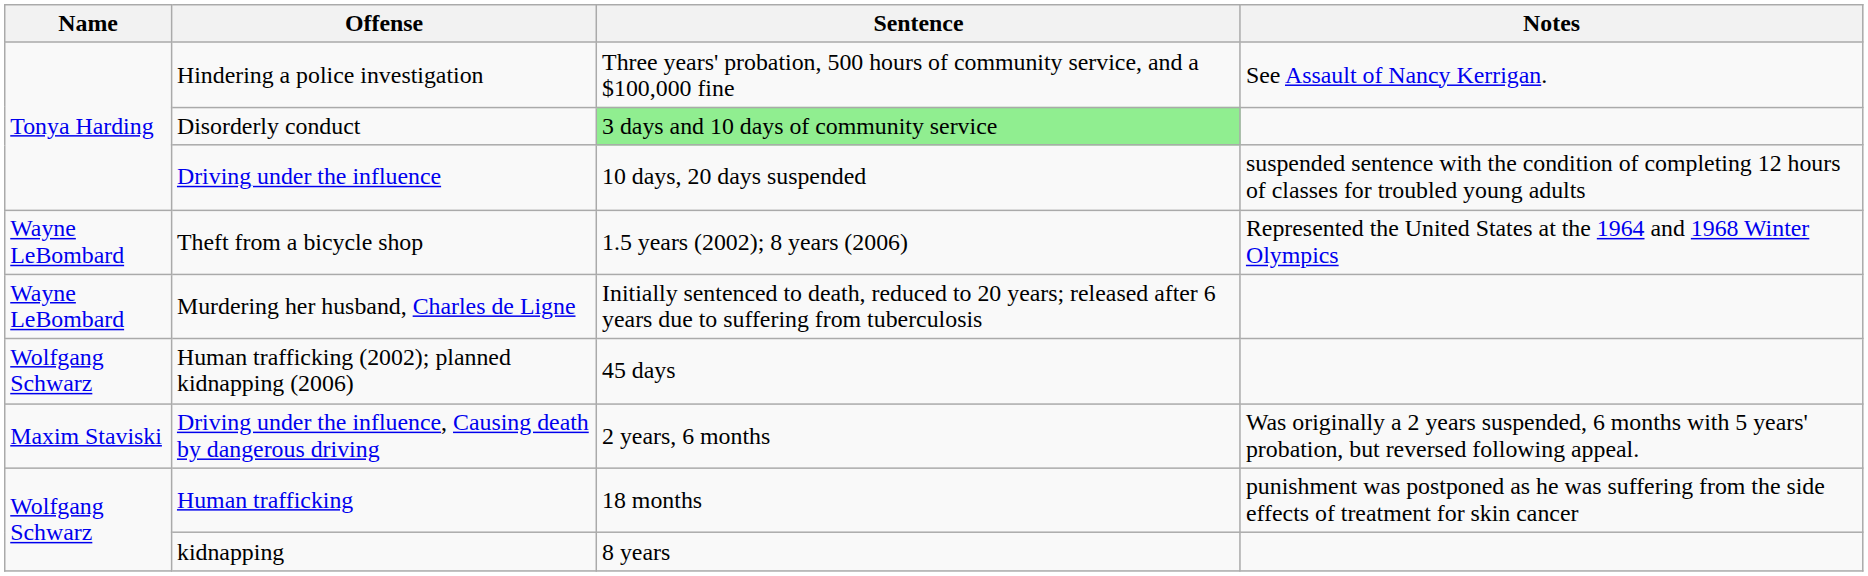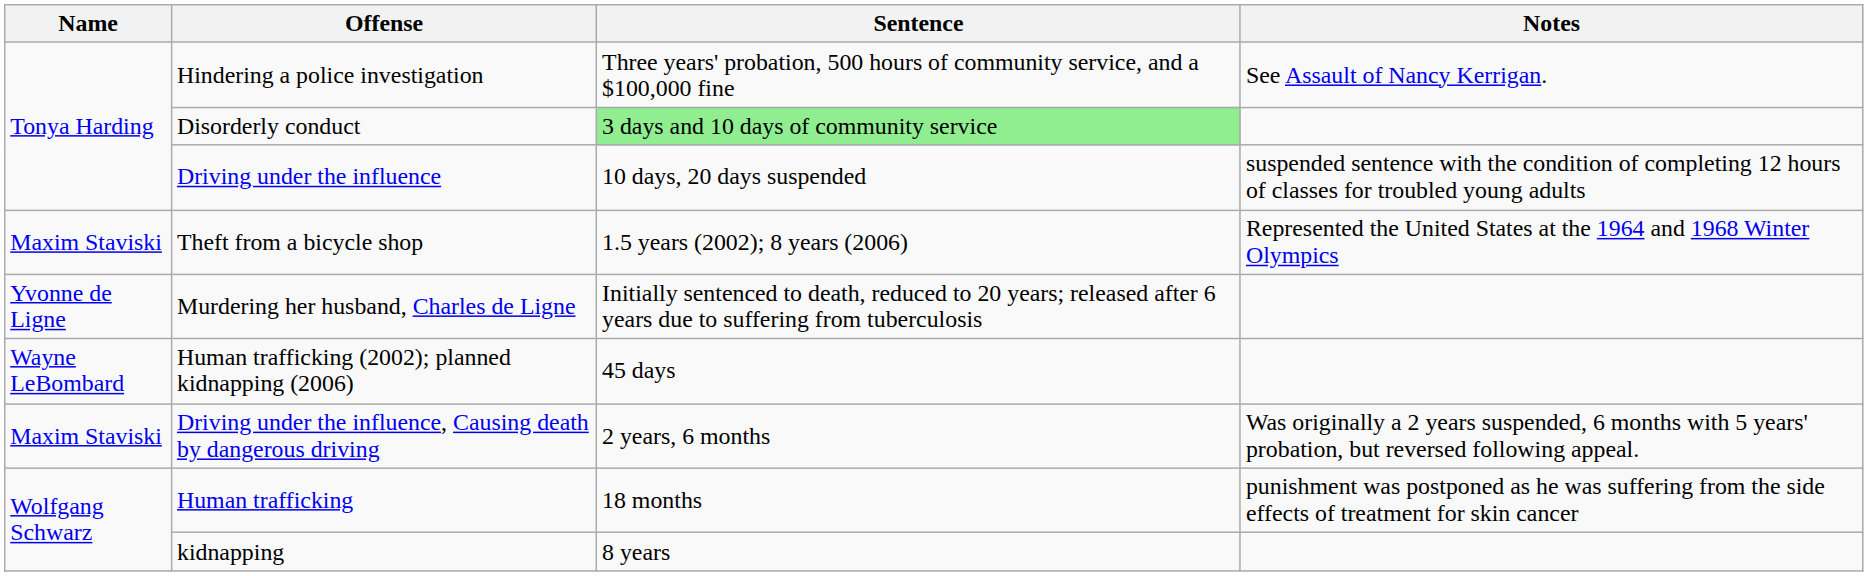Theft from a bicycle shop | Name: Wayne LeBombard -> Maxim Staviski
Murdering her husband, Charles de Ligne | Name: Wayne LeBombard -> Yvonne de Ligne
Human trafficking (2002); planned kidnapping (2006) | Name: Wolfgang Schwarz -> Wayne LeBombard
